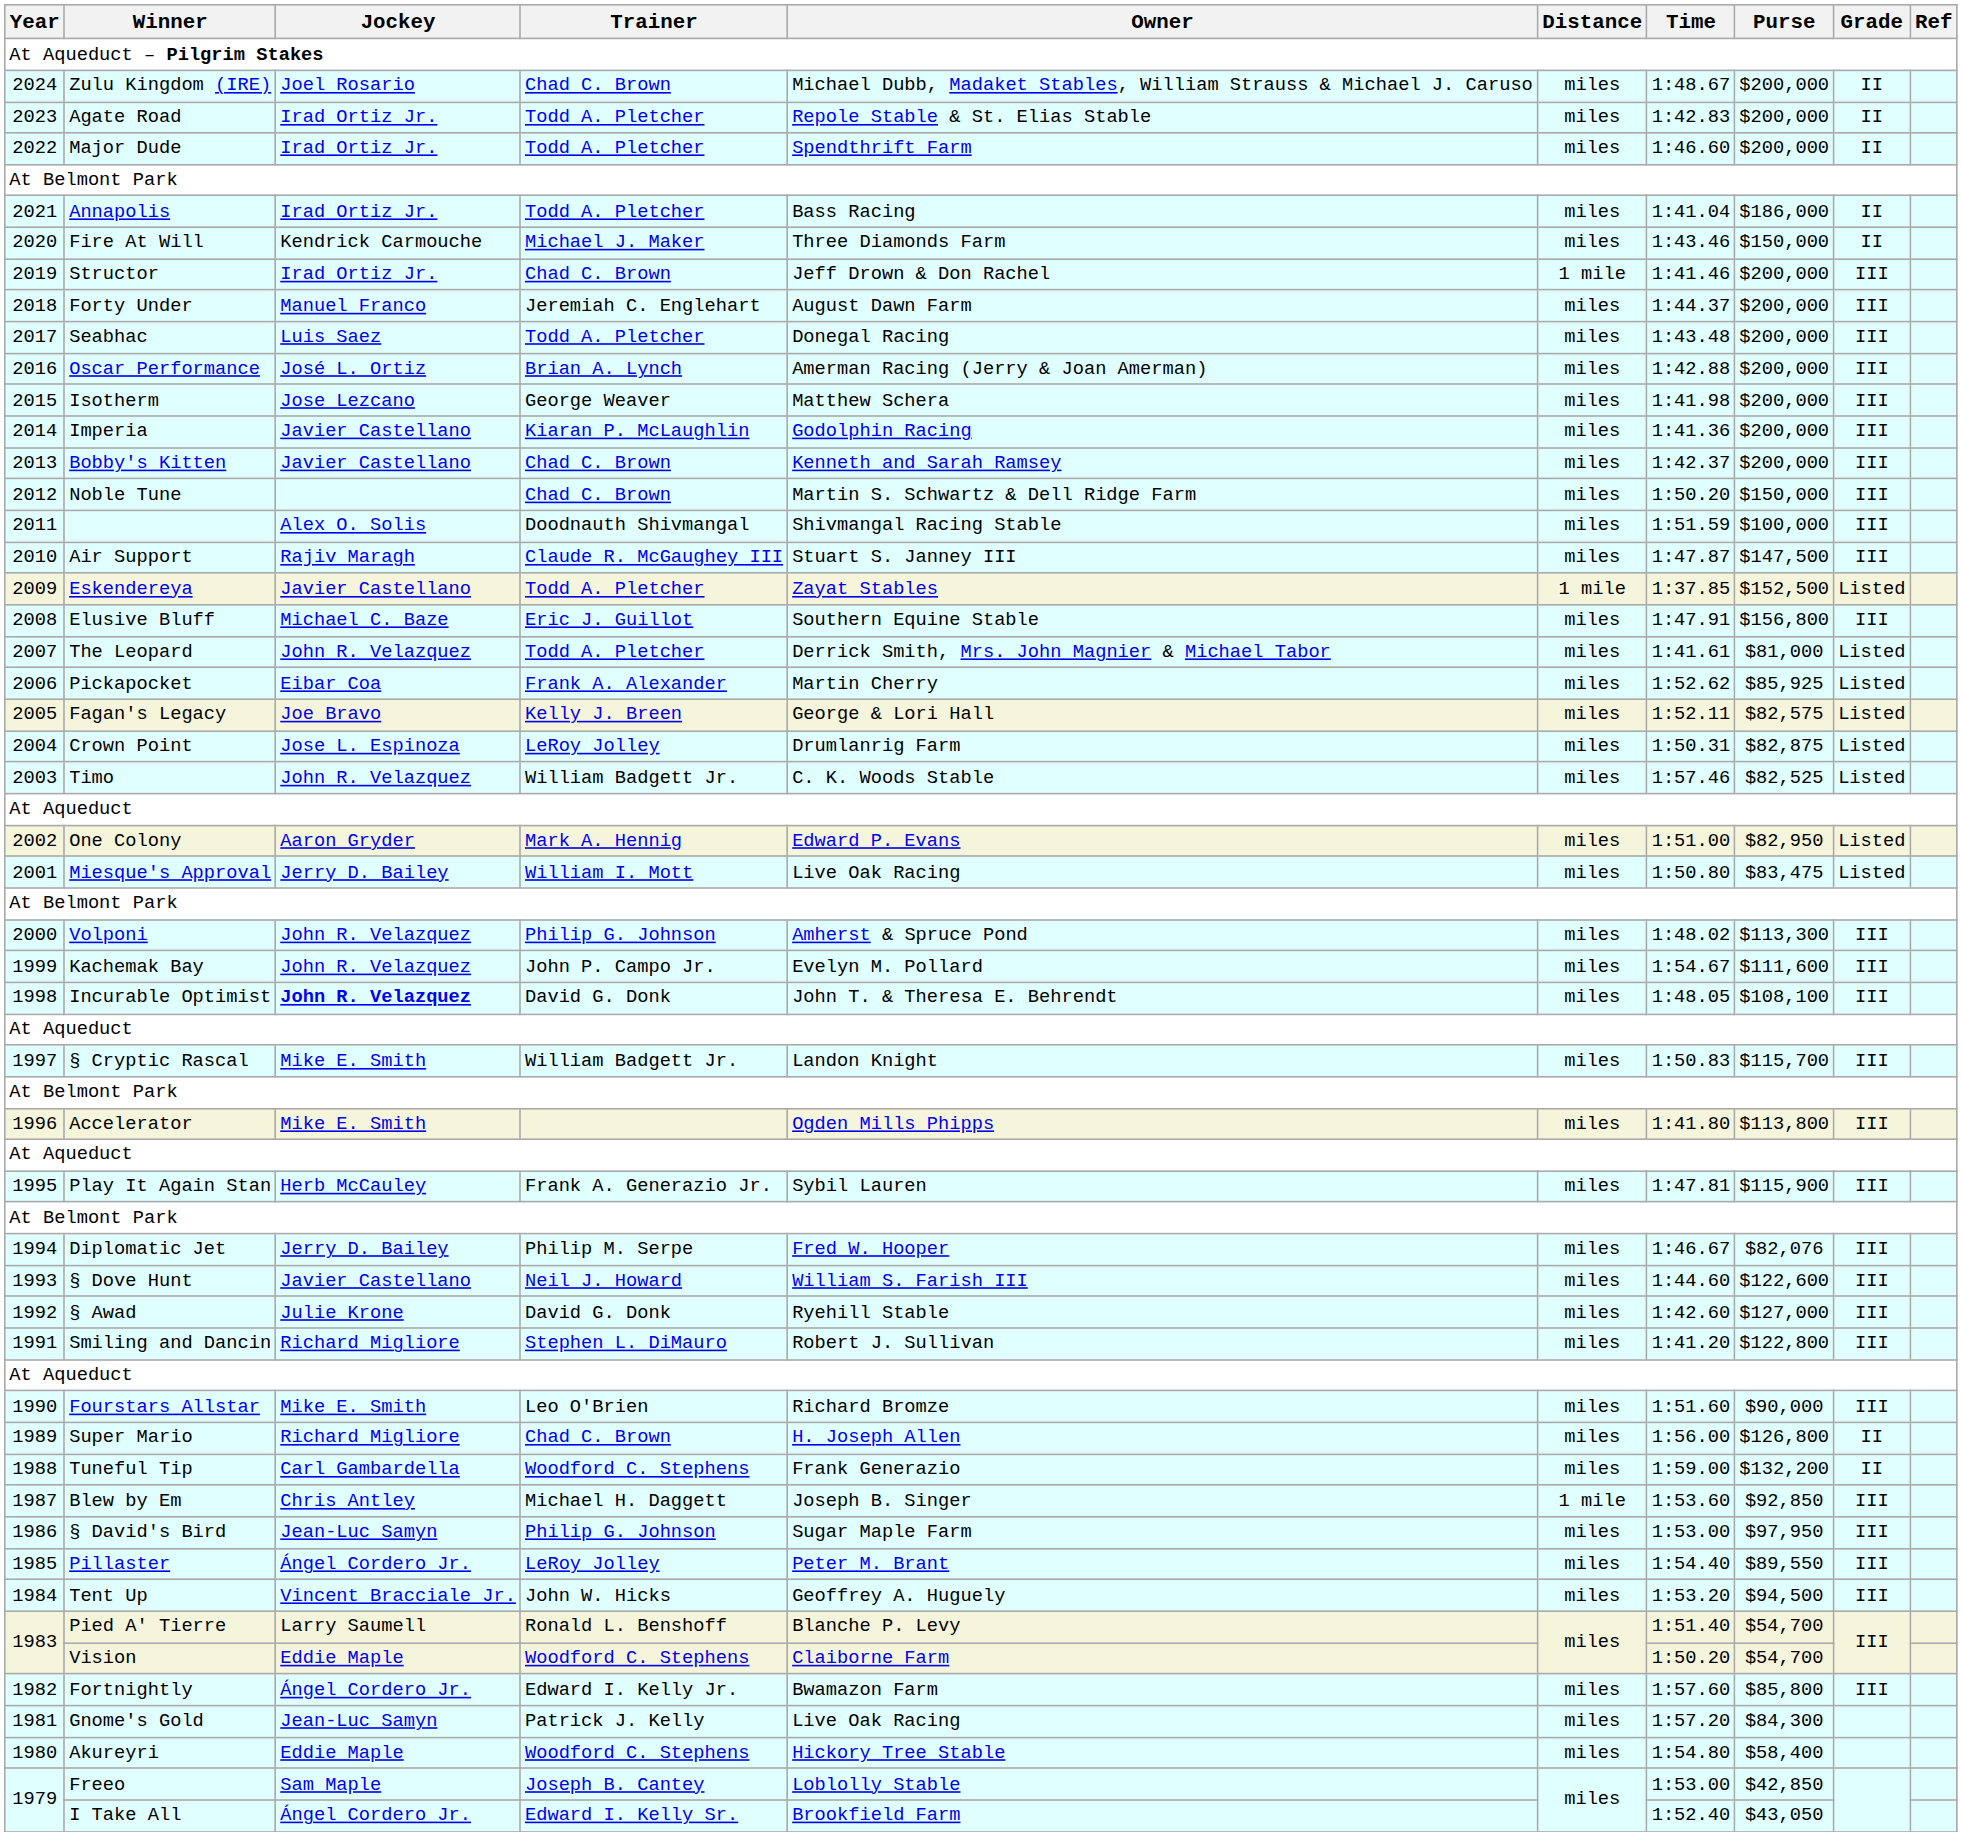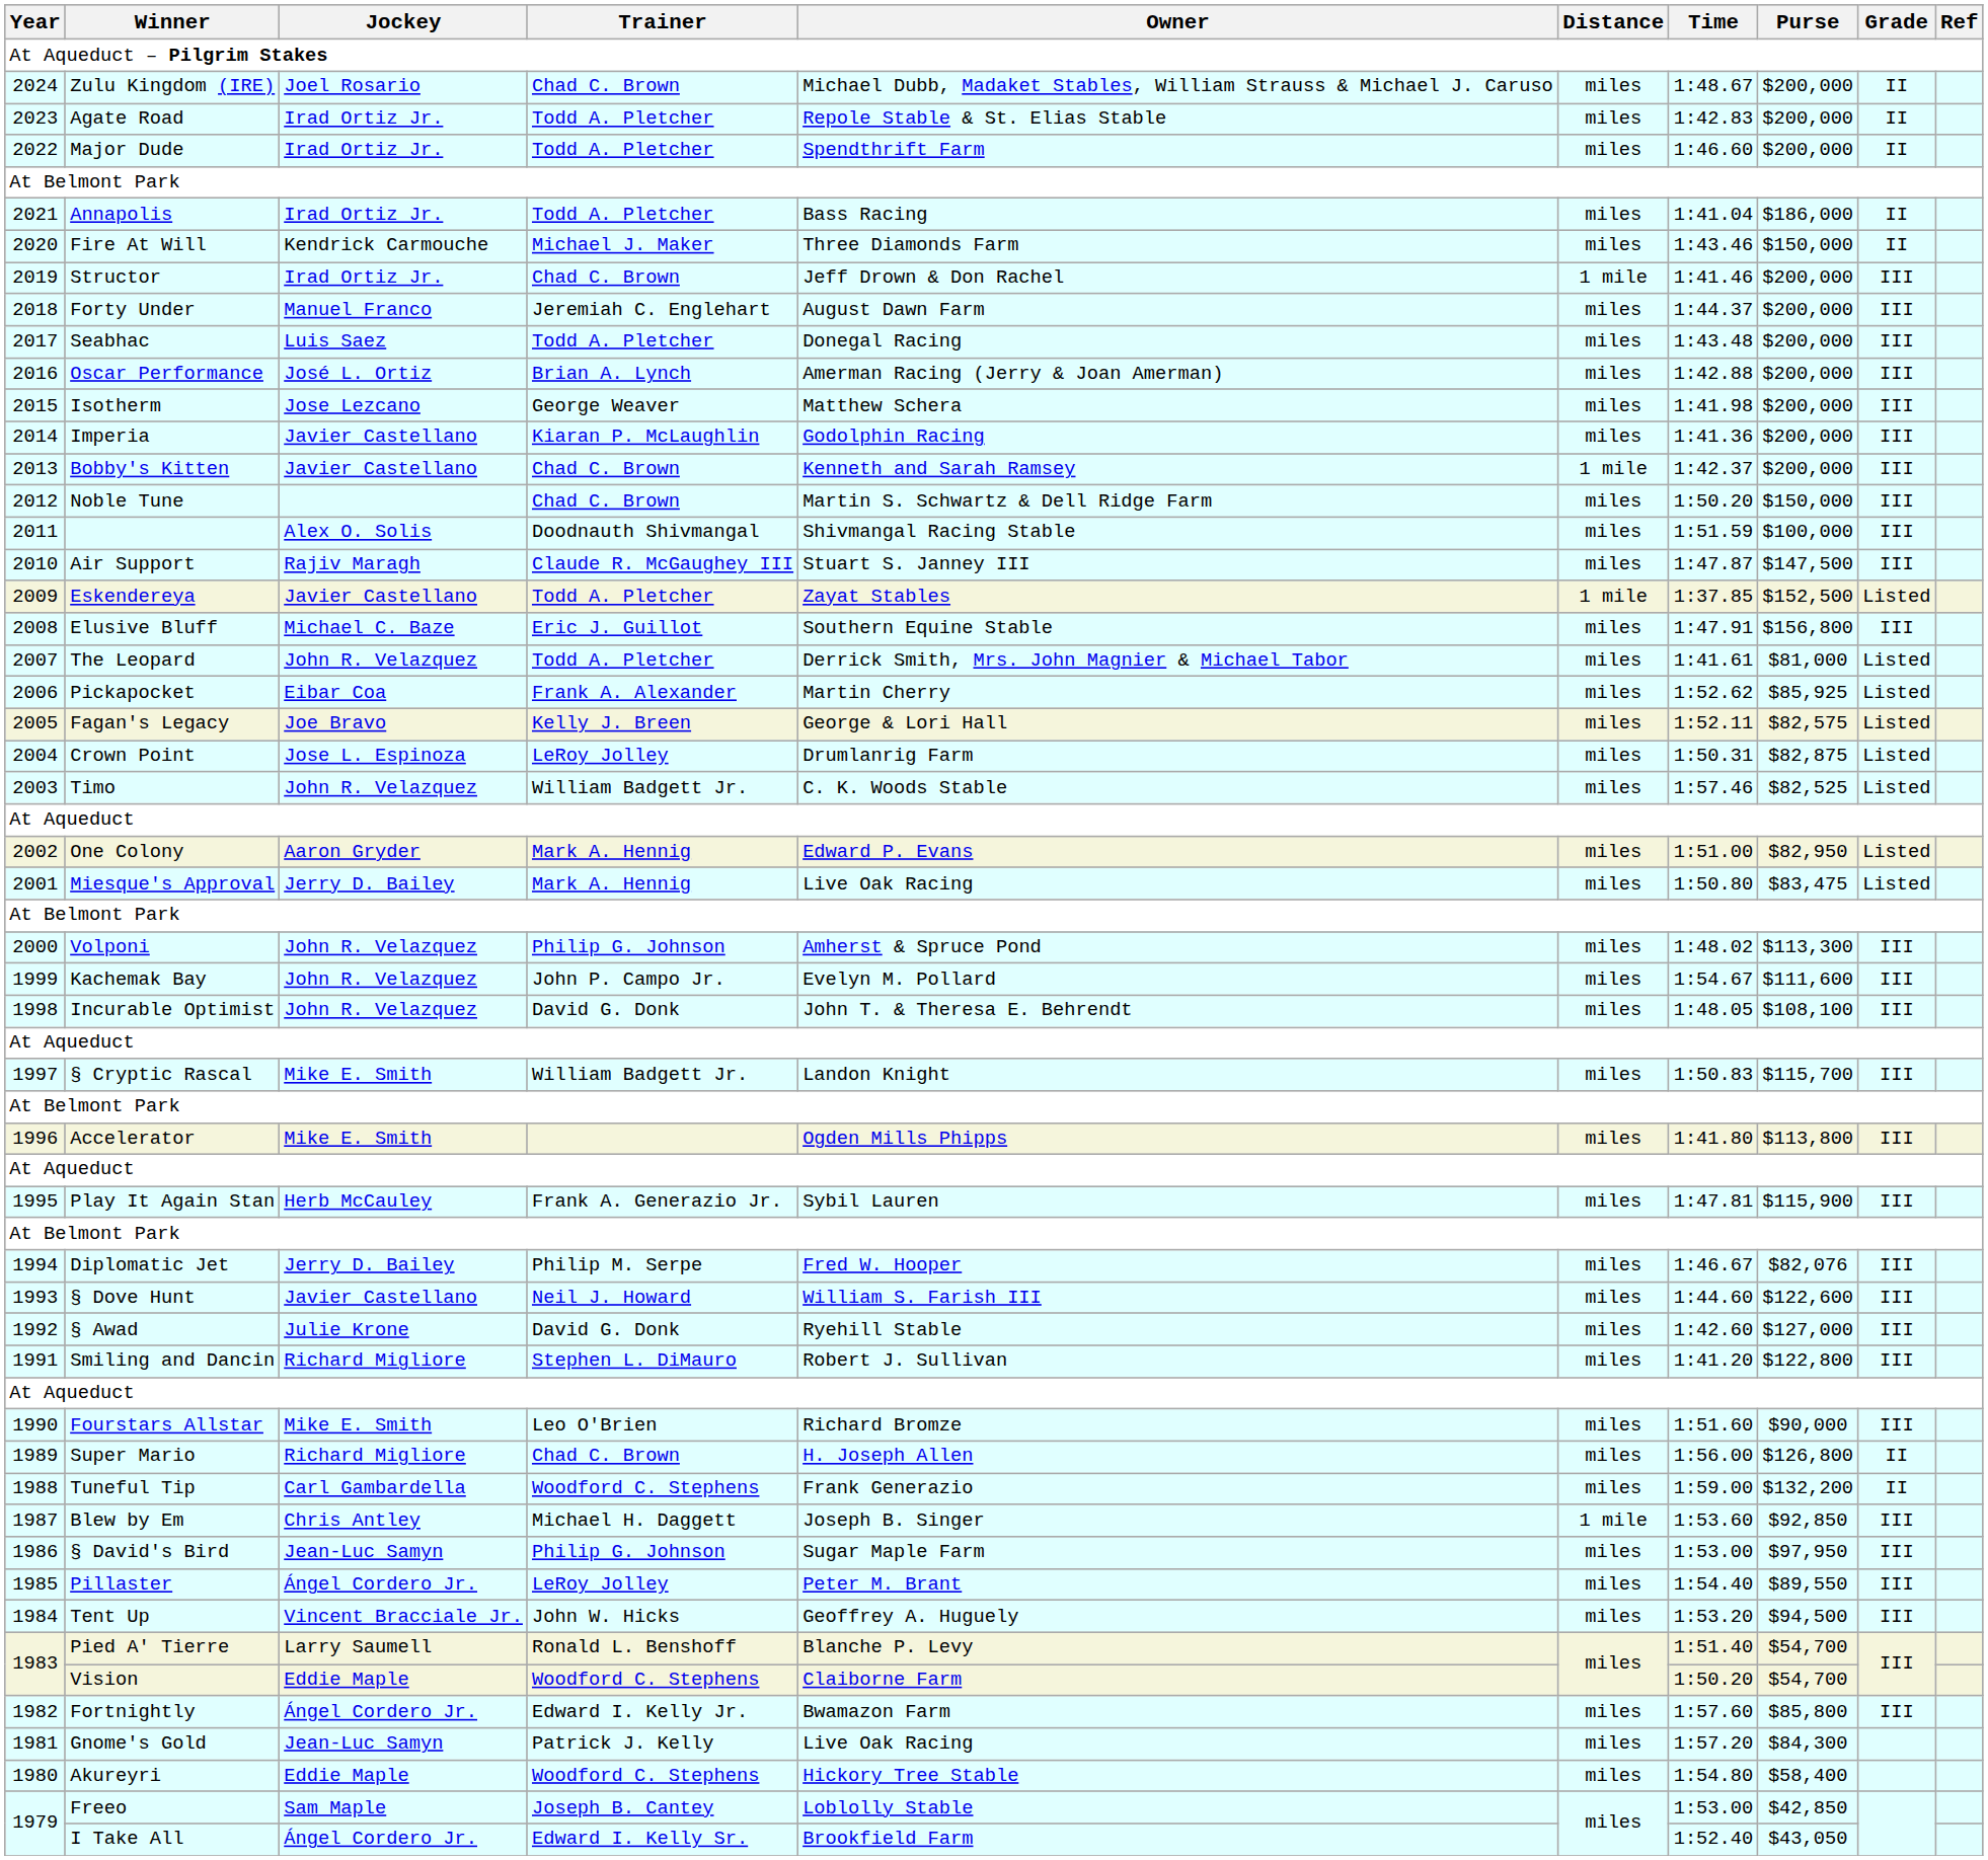Bobby's Kitten | Distance: miles -> 1 mile
Miesque's Approval | Trainer: William I. Mott -> Mark A. Hennig
Incurable Optimist | Jockey: bold -> normal
